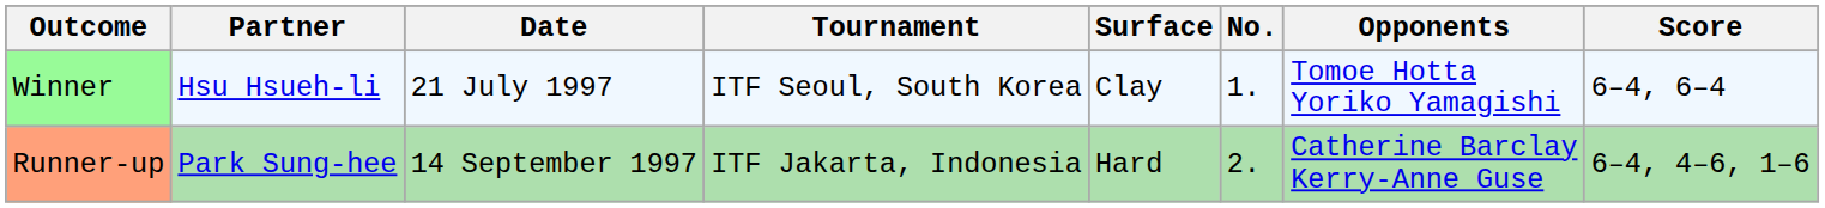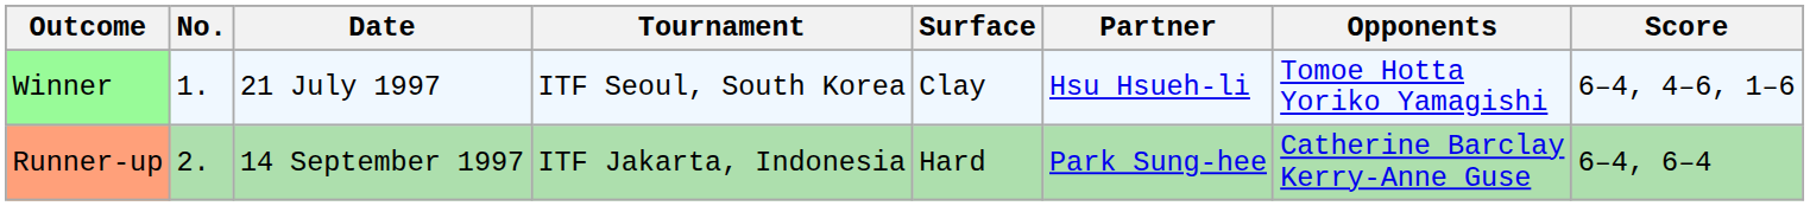columns swapped: No. <-> Partner
Winner | Score: 6–4, 6–4 -> 6–4, 4–6, 1–6
Runner-up | Score: 6–4, 4–6, 1–6 -> 6–4, 6–4
